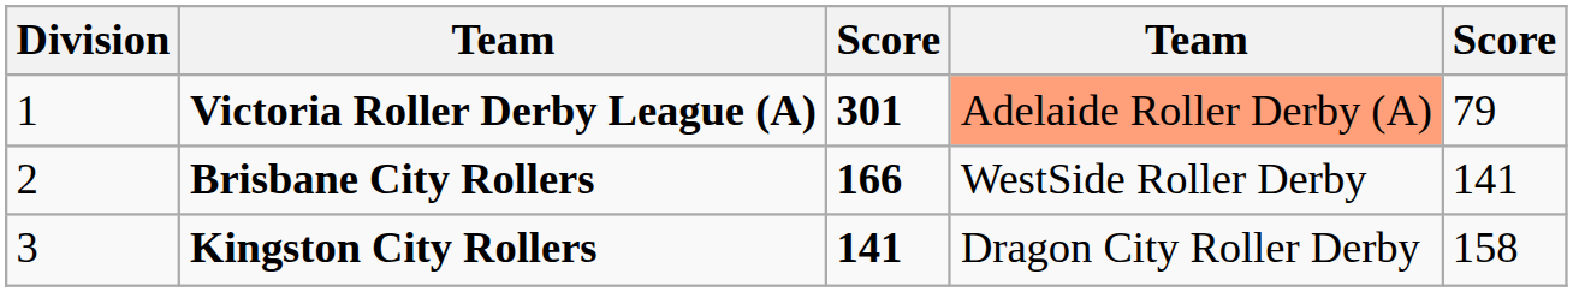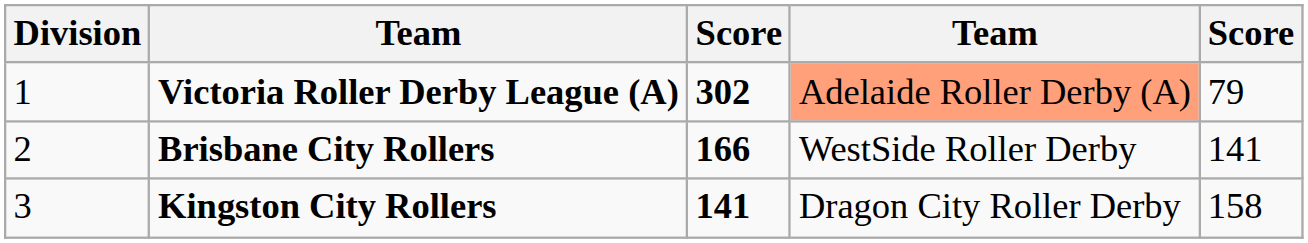Victoria Roller Derby League (A) | column 3: 301 -> 302
